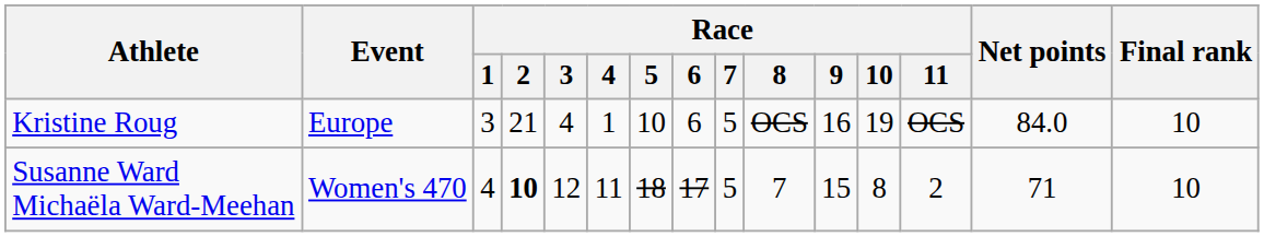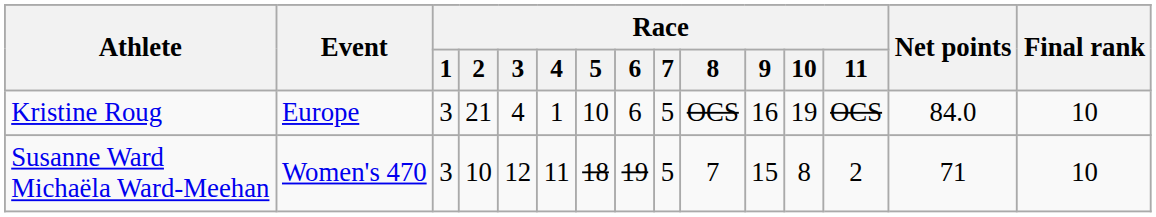Susanne Ward Michaëla Ward-Meehan | Race / 1: 4 -> 3
Susanne Ward Michaëla Ward-Meehan | Race / 2: bold -> normal
Susanne Ward Michaëla Ward-Meehan | Race / 6: 17 -> 19
